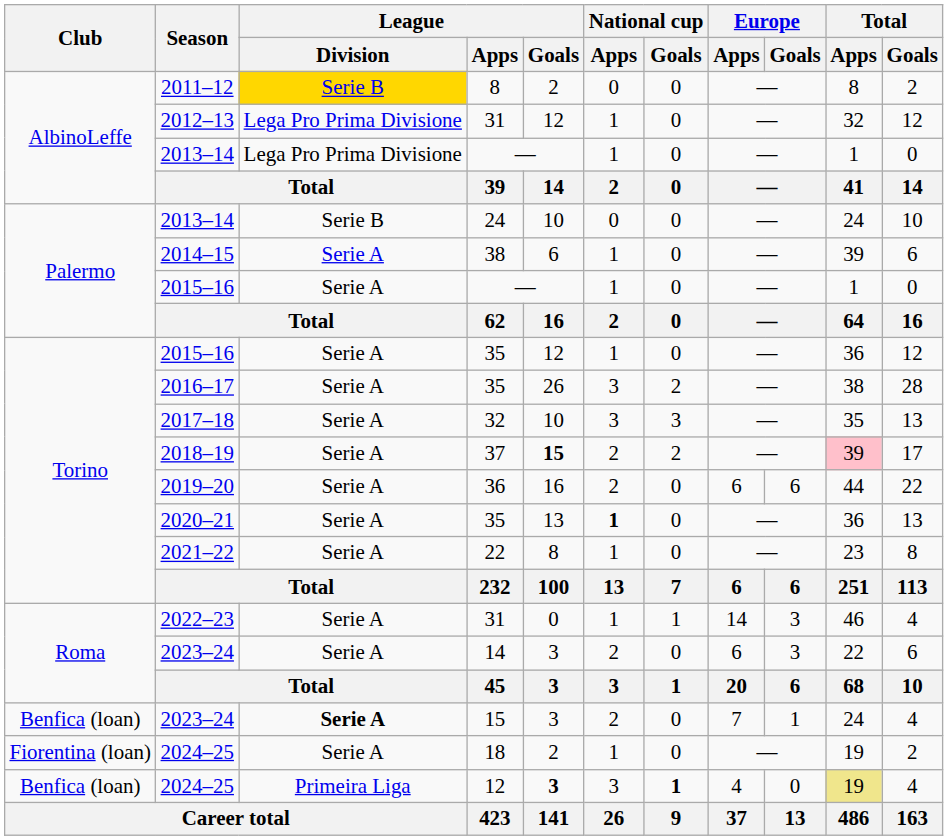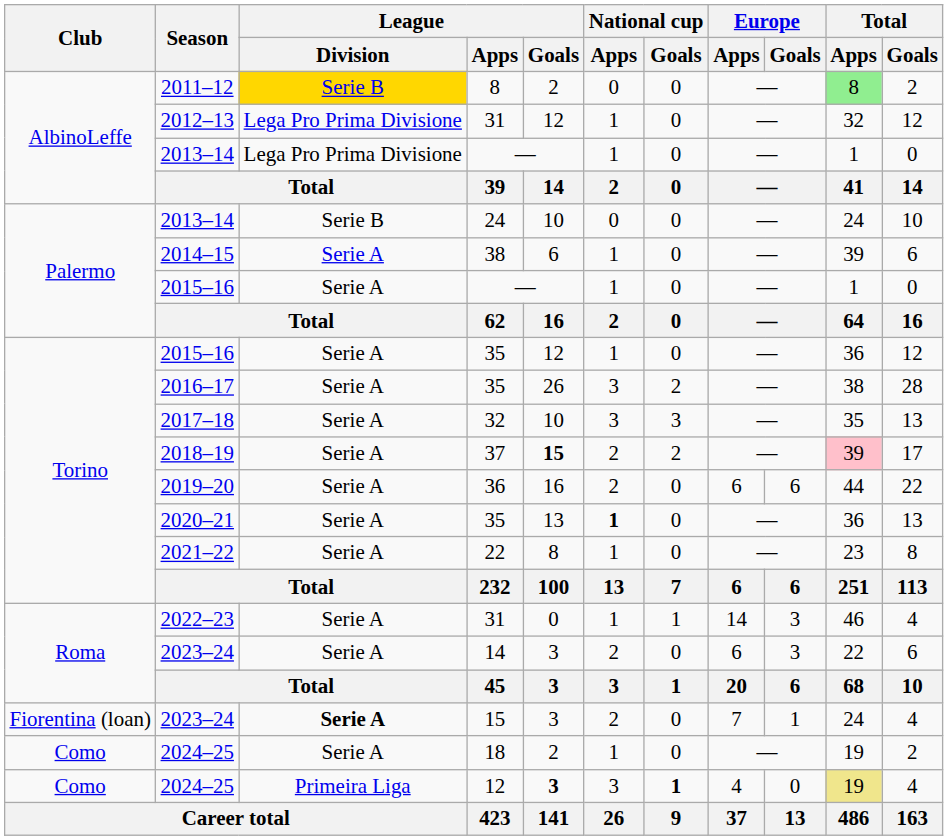2011–12 | Total / Apps: no background -> lightgreen background
2023–24 / 15 | Club: Benfica (loan) -> Fiorentina (loan)
2024–25 / 18 | Club: Fiorentina (loan) -> Como
2024–25 / 12 | Club: Benfica (loan) -> Como
